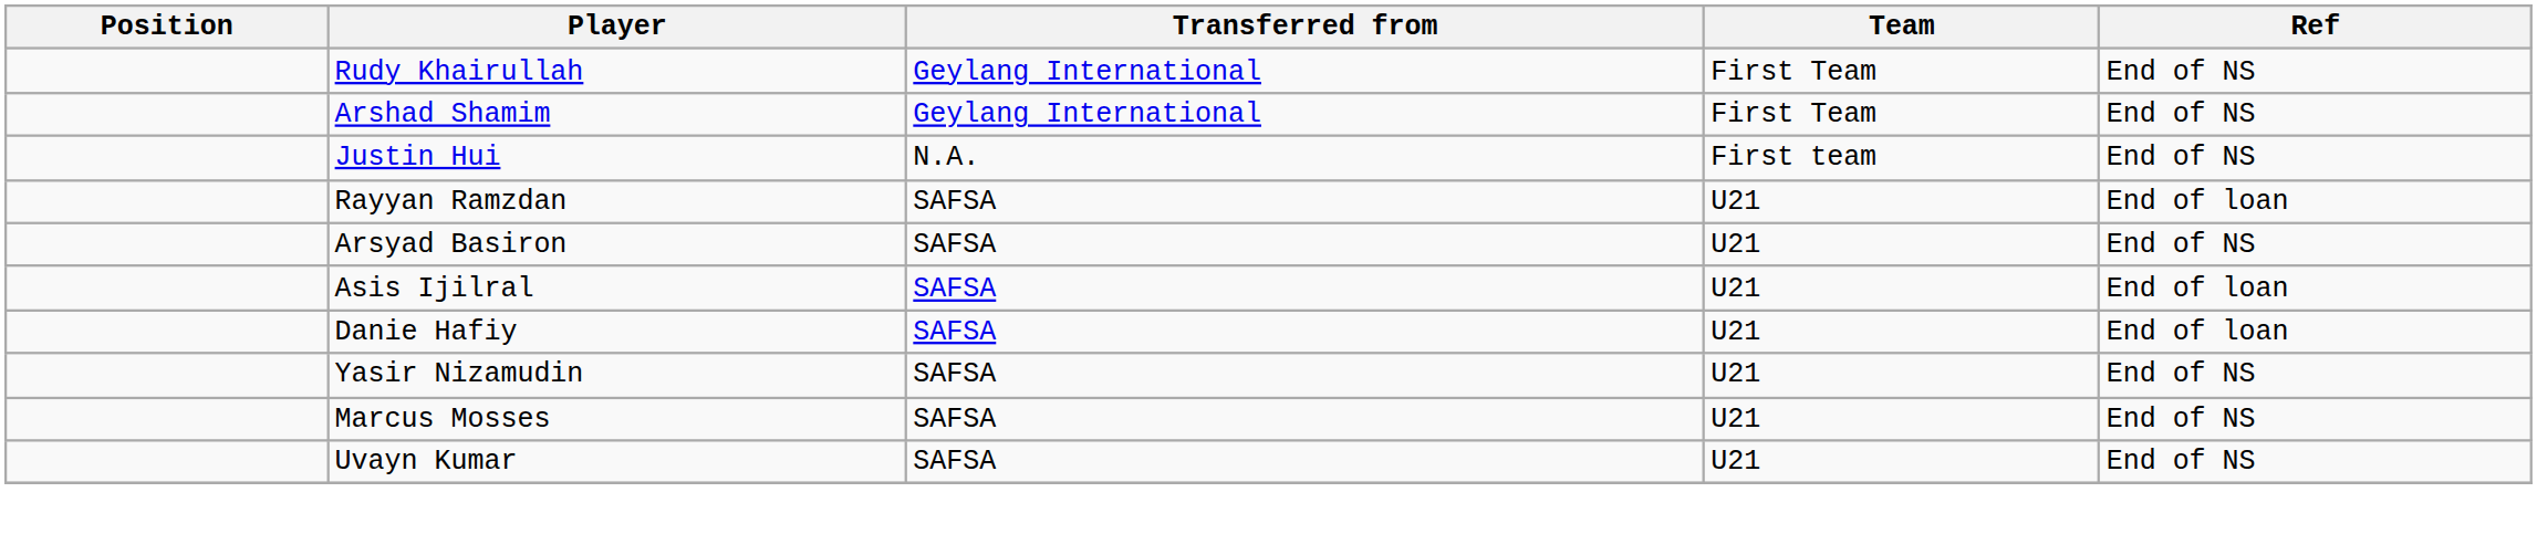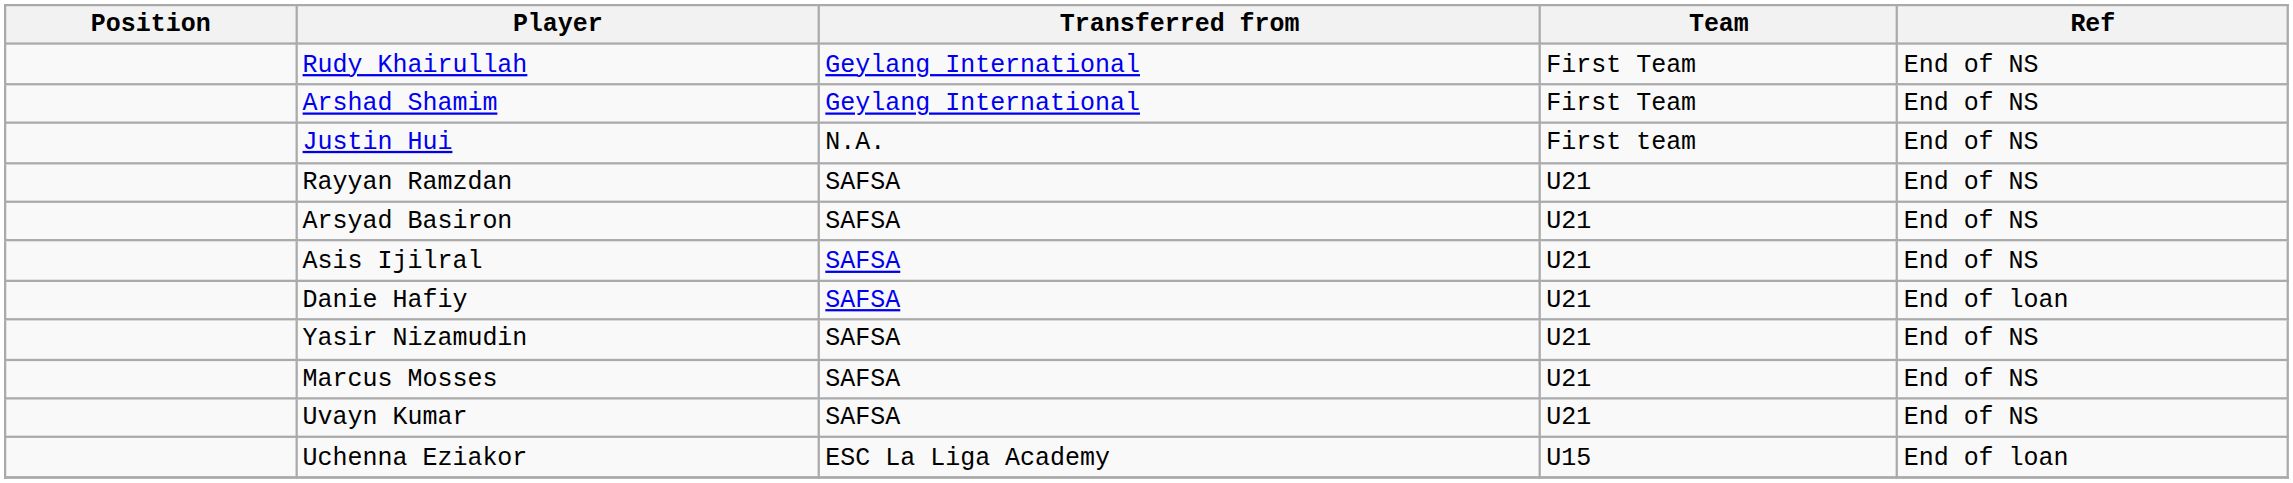Rayyan Ramzdan | Ref: End of loan -> End of NS
Asis Ijilral | Ref: End of loan -> End of NS
+ row: Uchenna Eziakor | ESC La Liga Academy | U15 | End of loan
